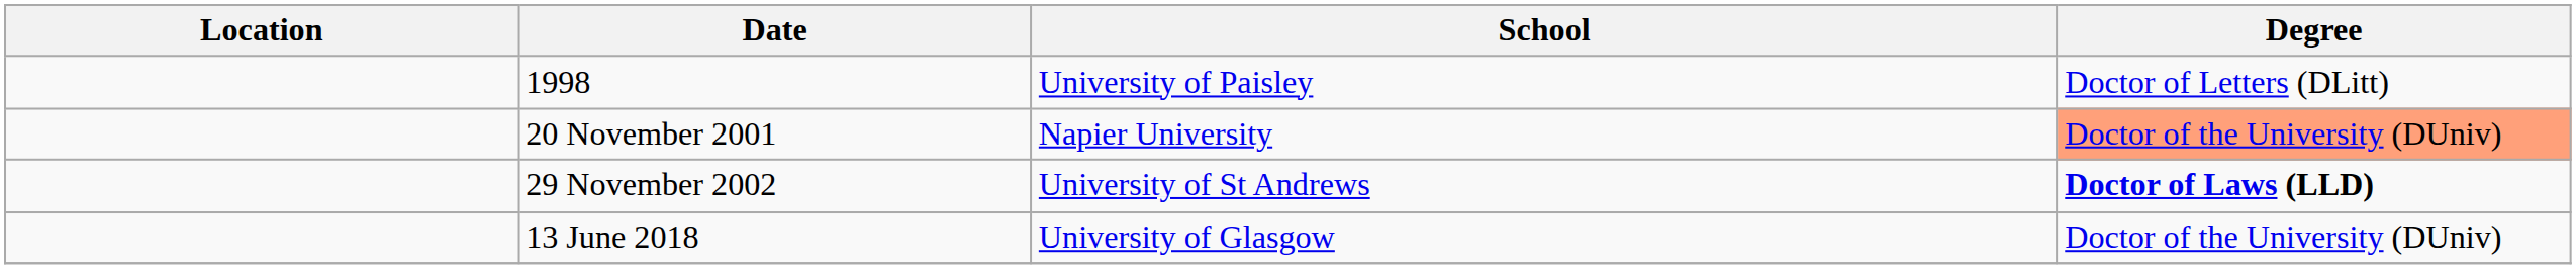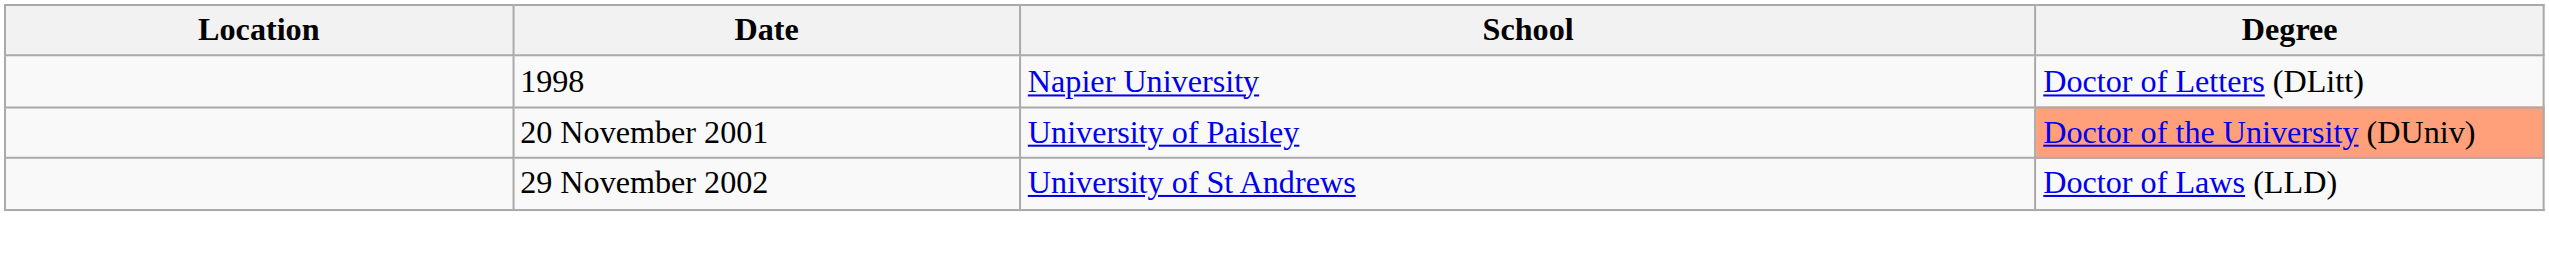1998 | School: University of Paisley -> Napier University
20 November 2001 | School: Napier University -> University of Paisley
29 November 2002 | Degree: bold -> normal
- row: 13 June 2018 | University of Glasgow | Doctor of the University (DUniv)
